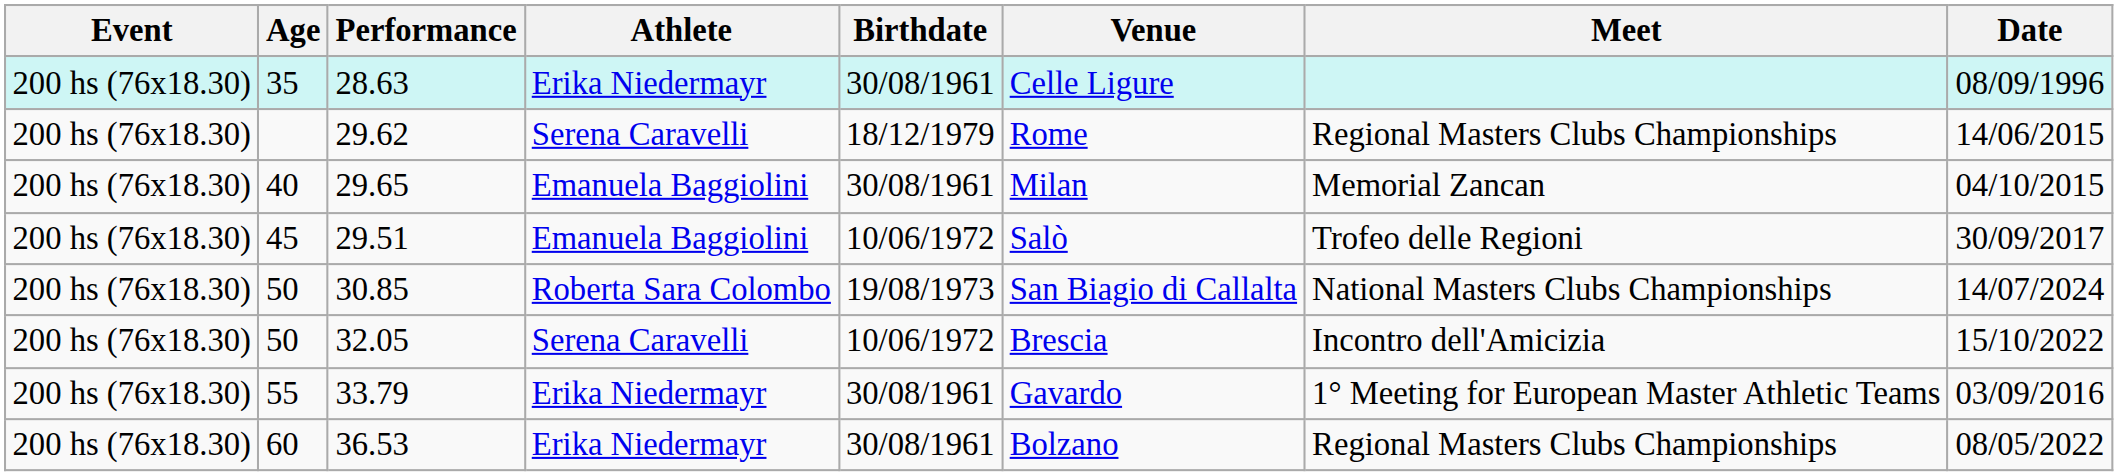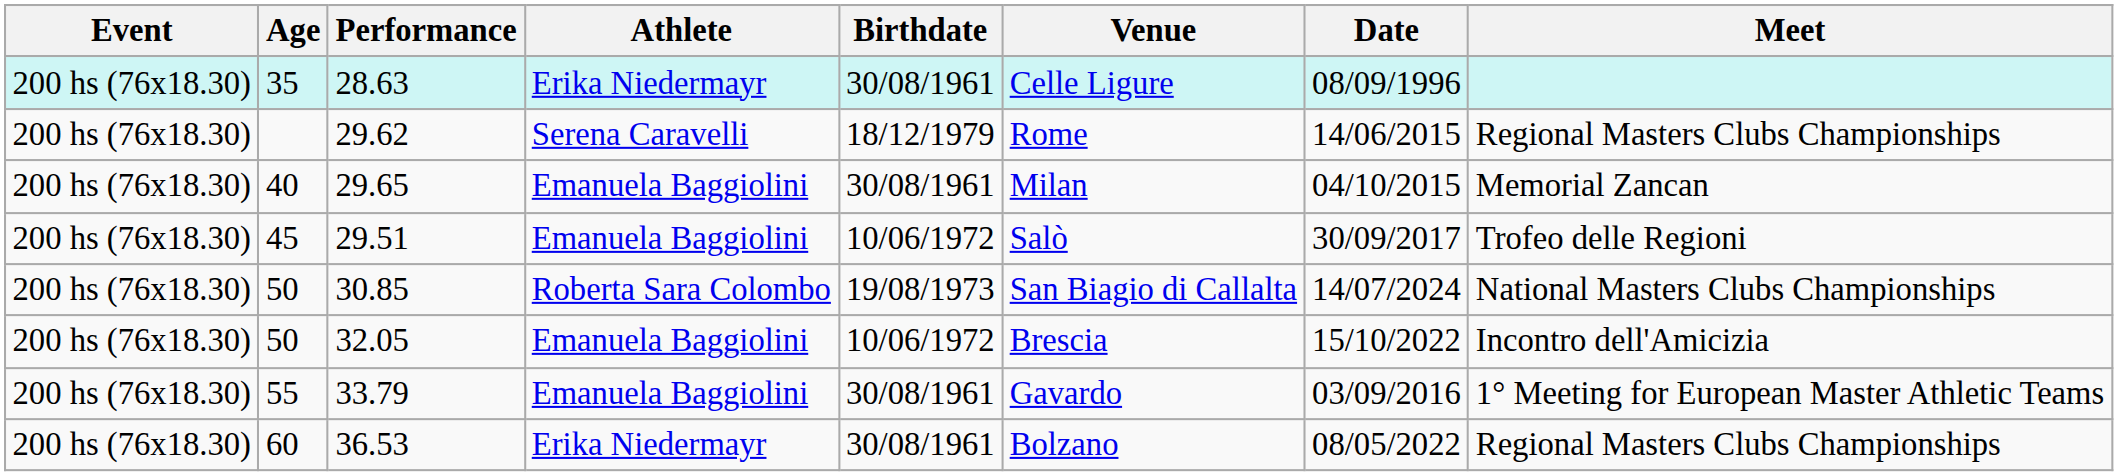columns swapped: Date <-> Meet
32.05 | Athlete: Serena Caravelli -> Emanuela Baggiolini
33.79 | Athlete: Erika Niedermayr -> Emanuela Baggiolini
